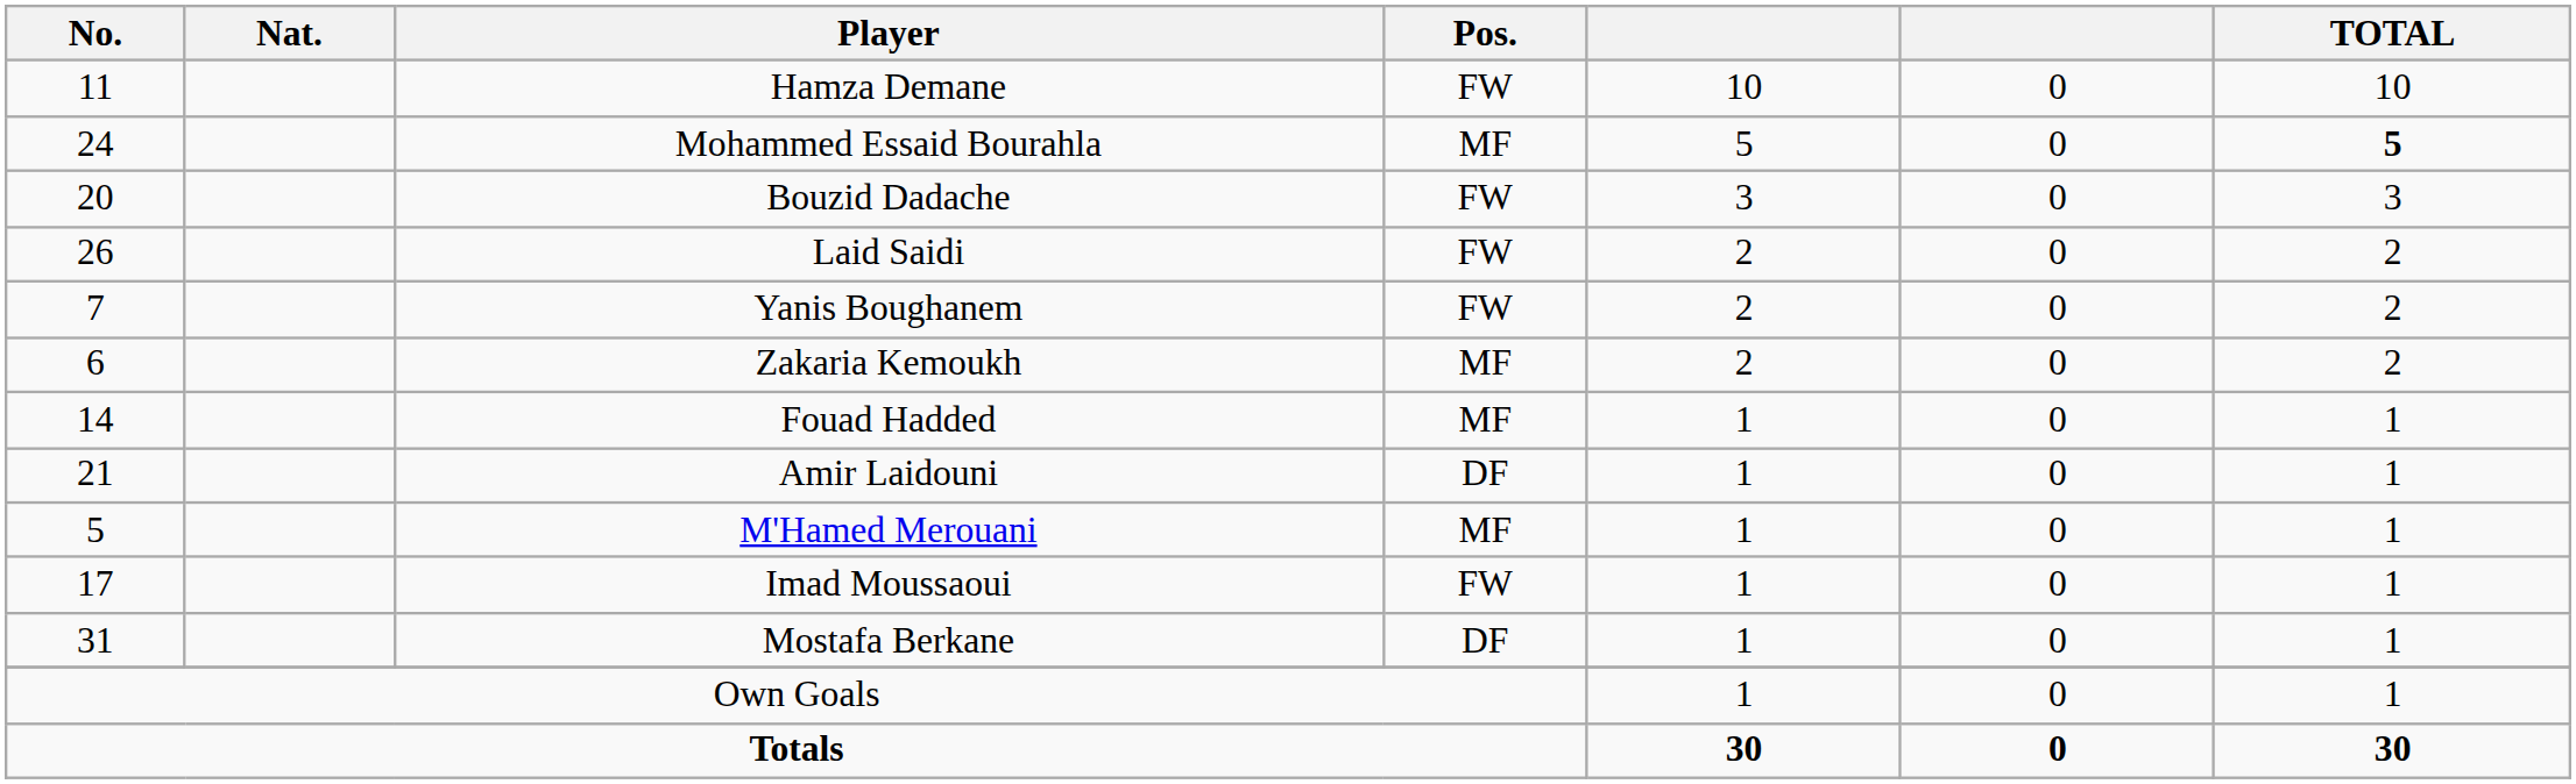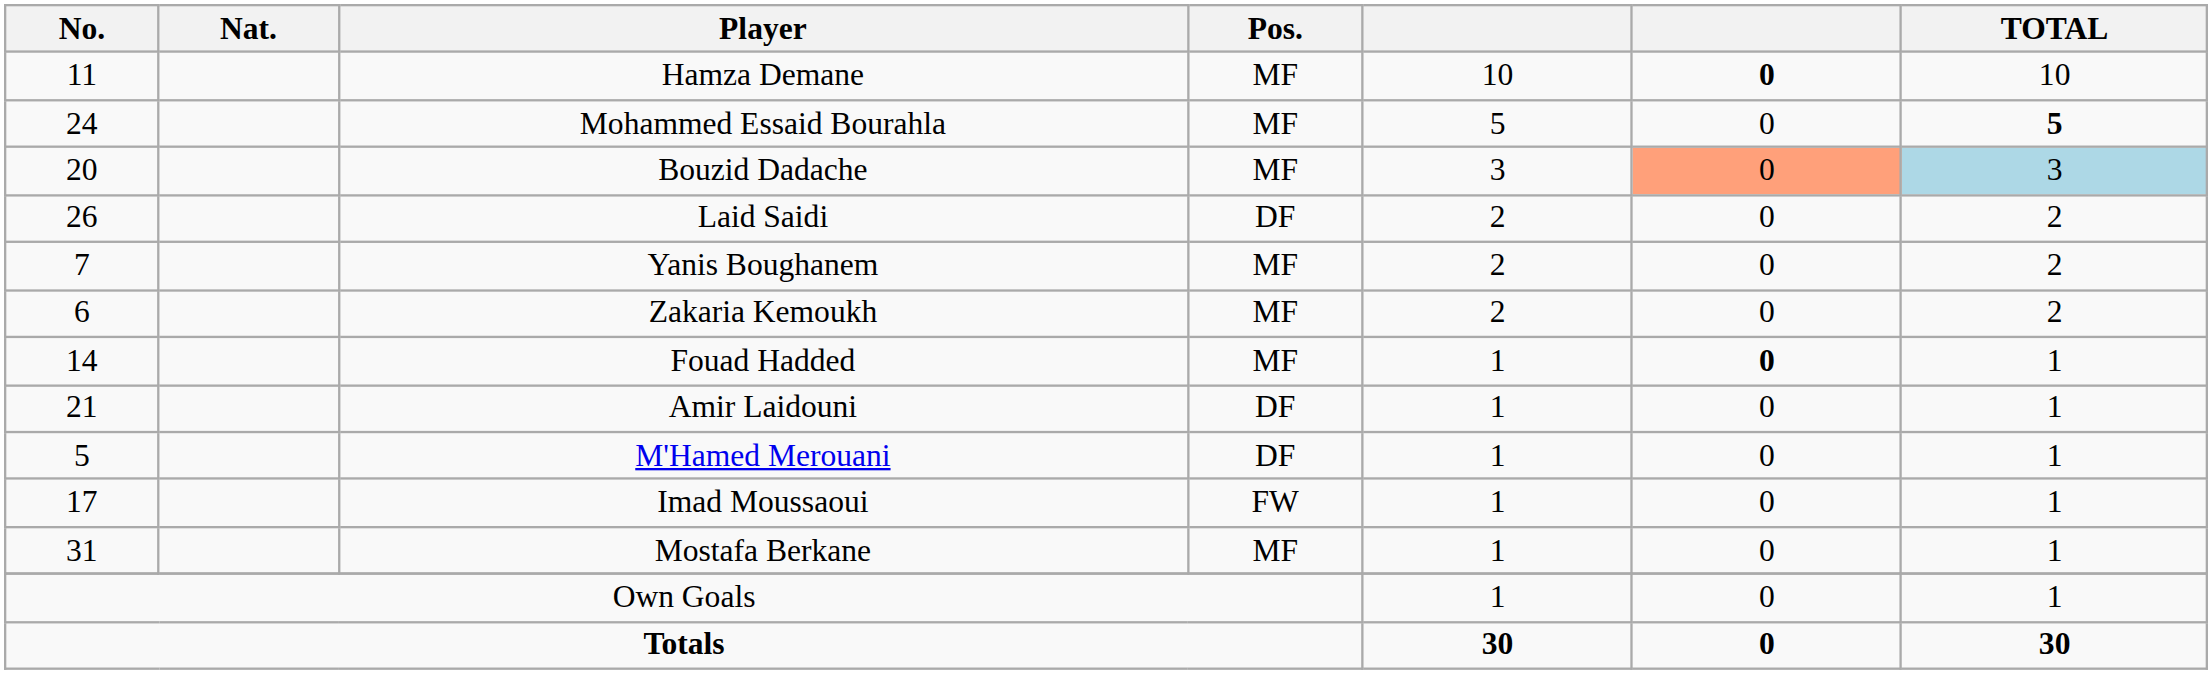Hamza Demane | Pos.: FW -> MF
Hamza Demane | column 6: normal -> bold
Bouzid Dadache | Pos.: FW -> MF
Bouzid Dadache | column 6: no background -> lightsalmon background
Bouzid Dadache | TOTAL: no background -> lightblue background
Laid Saidi | Pos.: FW -> DF
Yanis Boughanem | Pos.: FW -> MF
Fouad Hadded | column 6: normal -> bold
M'Hamed Merouani | Pos.: MF -> DF
Mostafa Berkane | Pos.: DF -> MF
